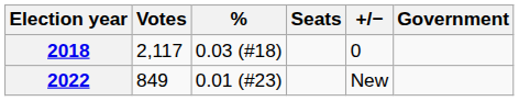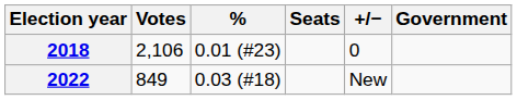2018 | Votes: 2,117 -> 2,106
2018 | %: 0.03 (#18) -> 0.01 (#23)
2022 | %: 0.01 (#23) -> 0.03 (#18)
